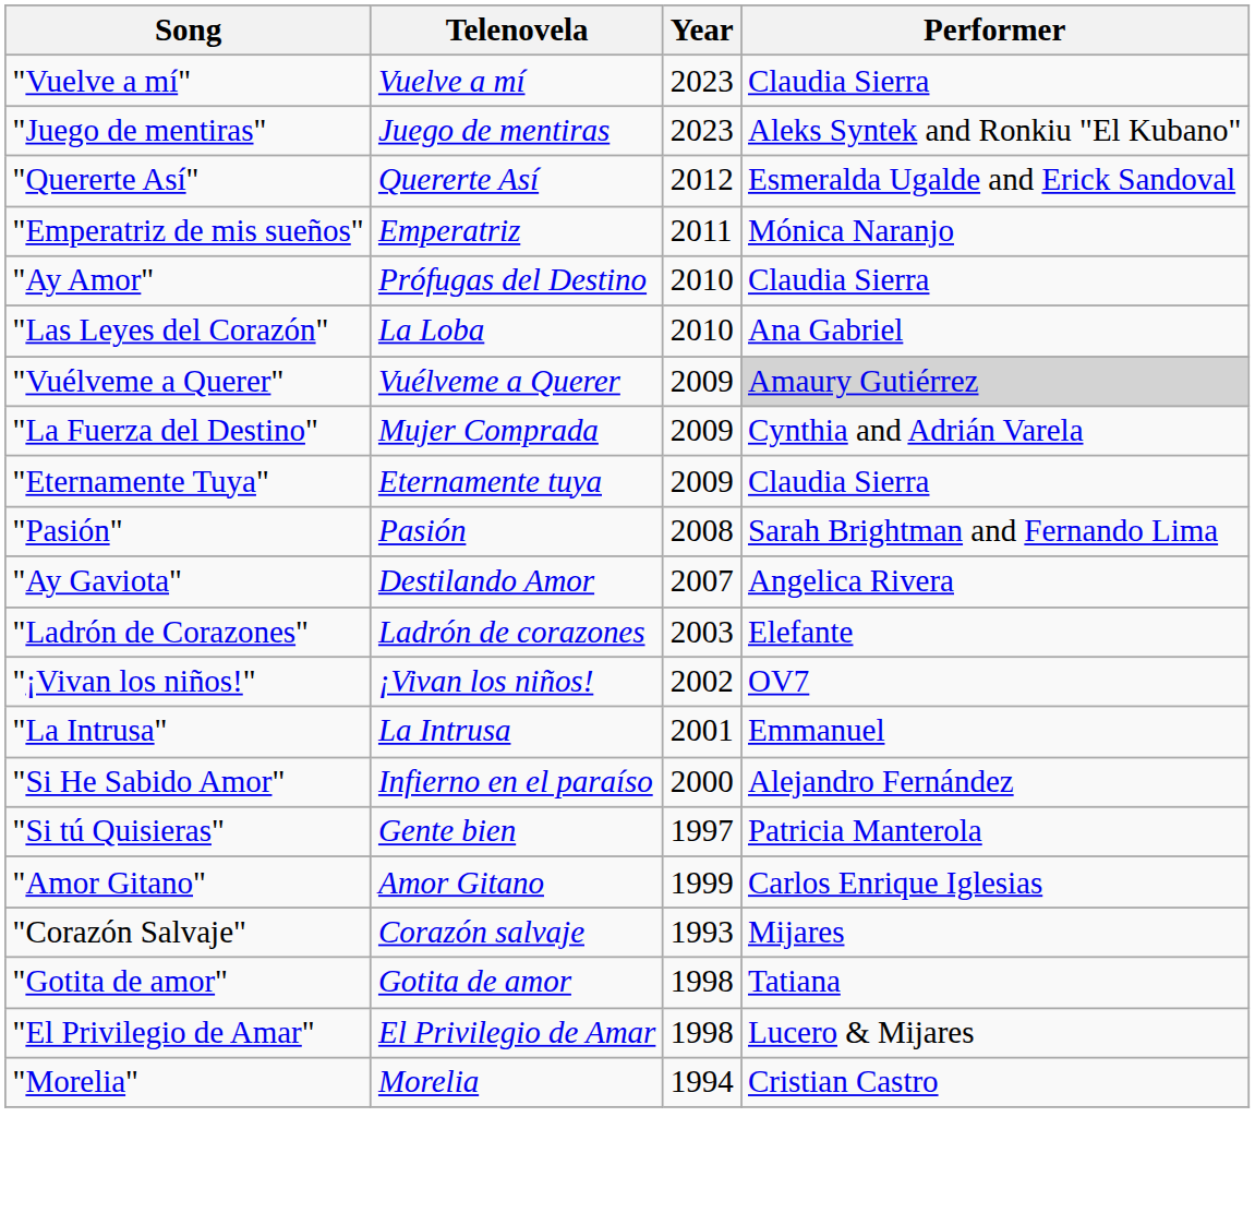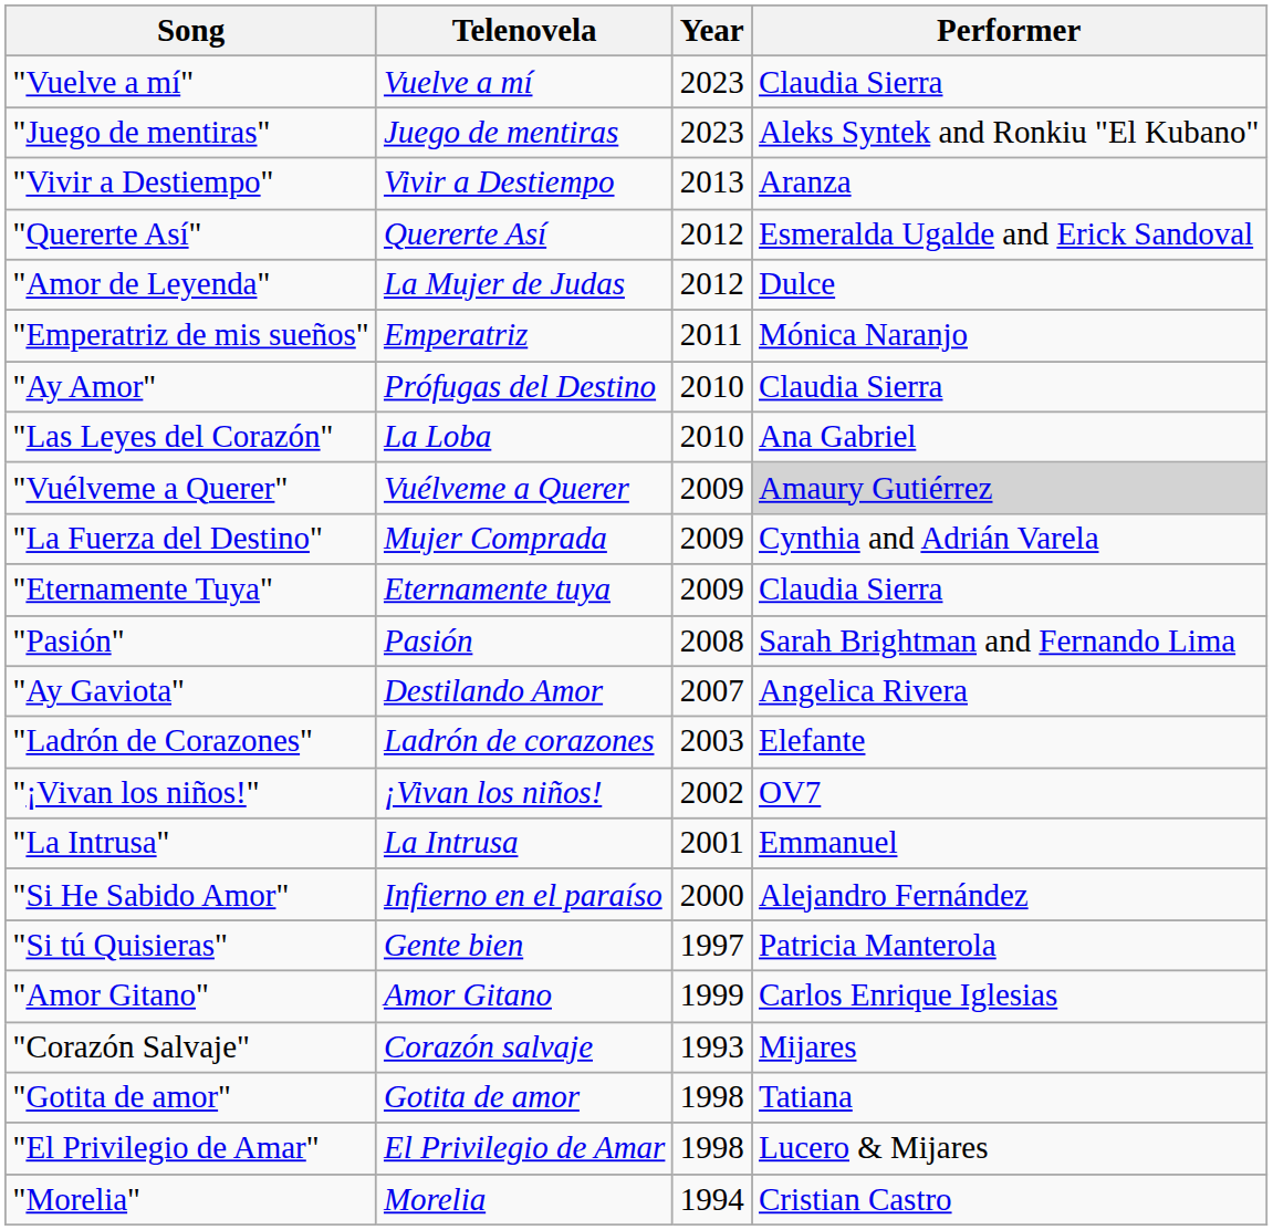+ row: "Vivir a Destiempo" | Vivir a Destiempo | 2013 | Aranza
+ row: "Amor de Leyenda" | La Mujer de Judas | 2012 | Dulce
